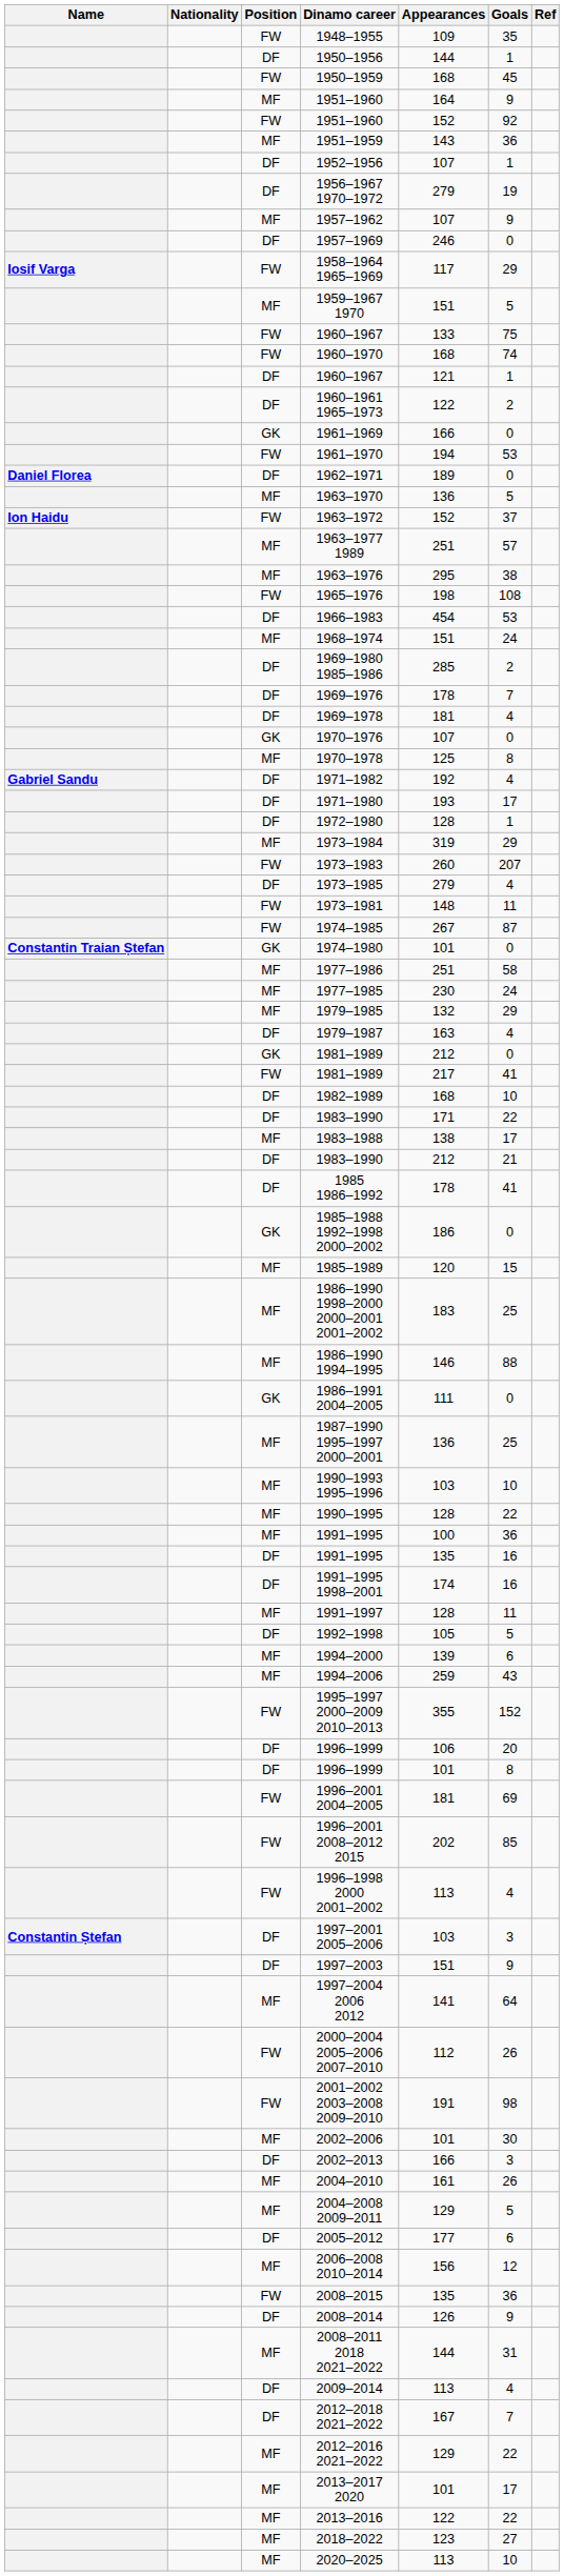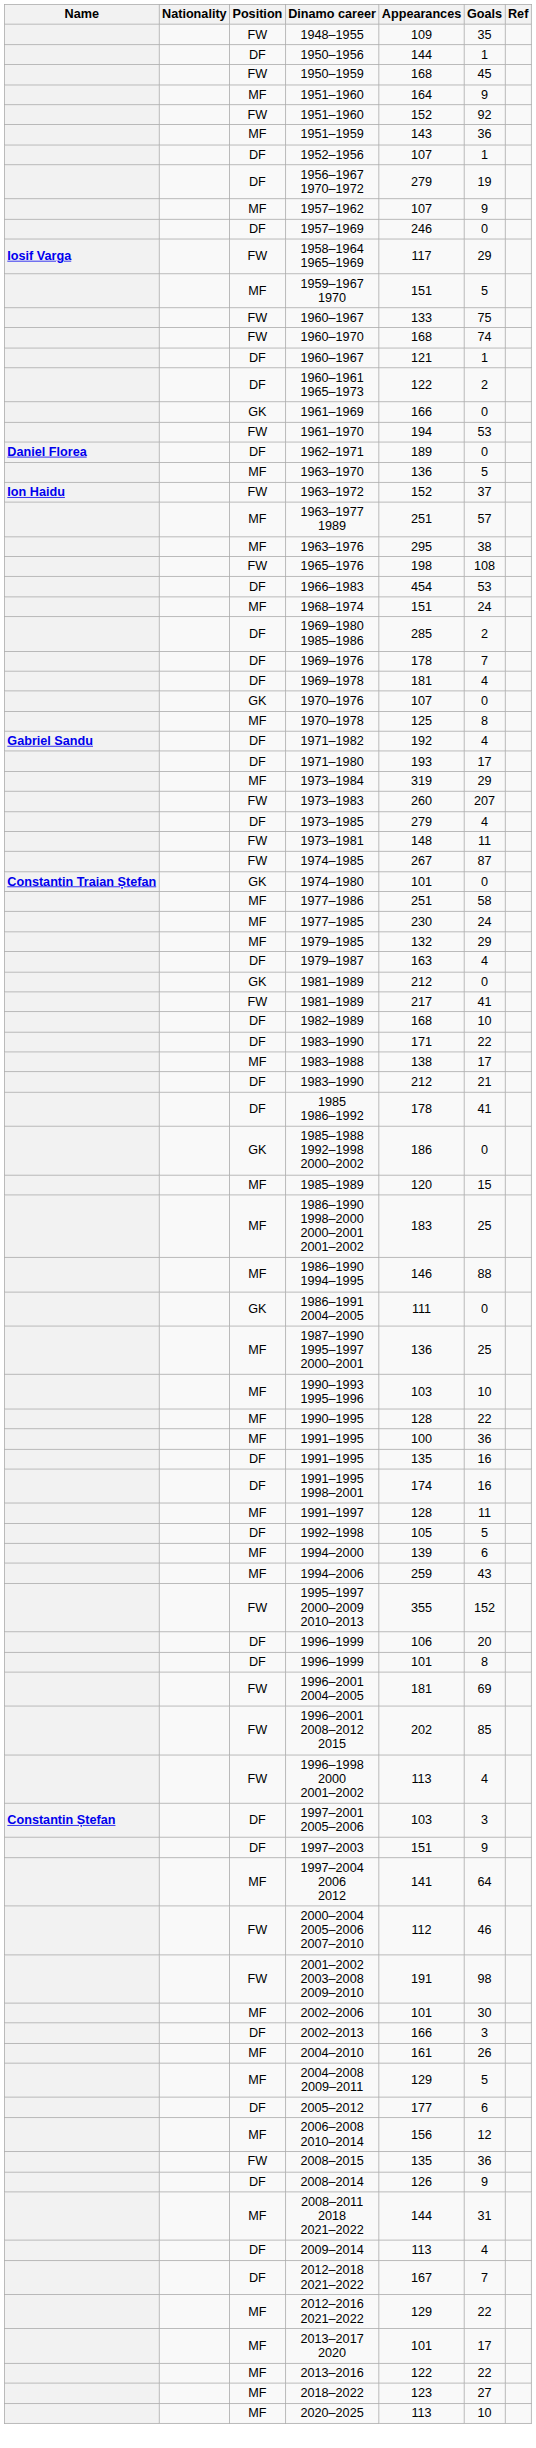- row: DF | 1972–1980 | 128 | 1
2000–2004 2005–2006 2007–2010 | Goals: 26 -> 46
